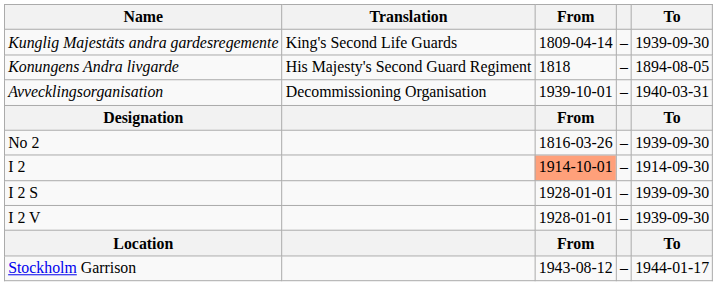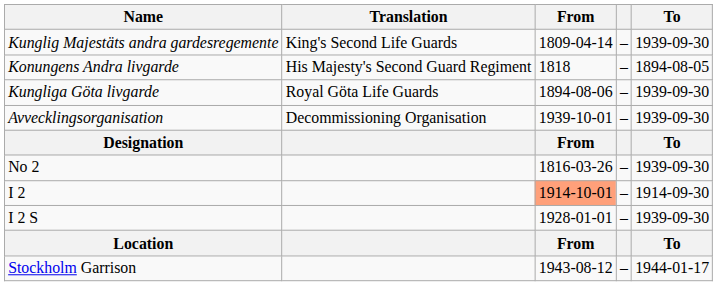+ row: Kungliga Göta livgarde | Royal Göta Life Guards | 1894-08-06 | – | 1939-09-30
Avvecklingsorganisation | To: 1940-03-31 -> 1939-09-30
- row: I 2 V | 1928-01-01 | – | 1939-09-30
